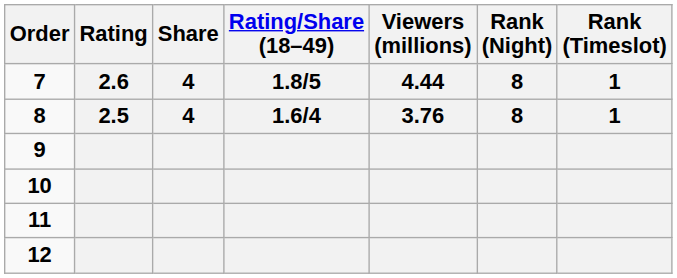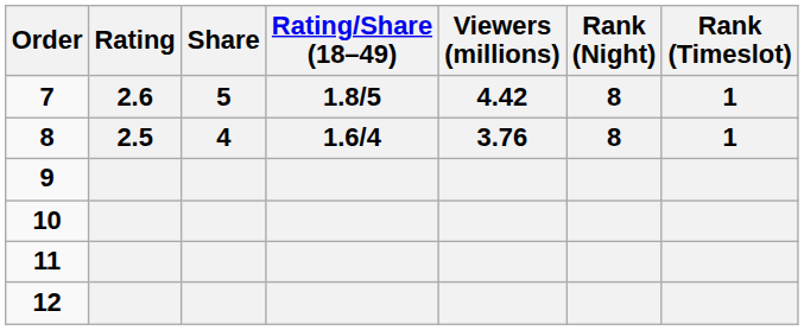7 | Share: 4 -> 5
7 | Viewers (millions): 4.44 -> 4.42
